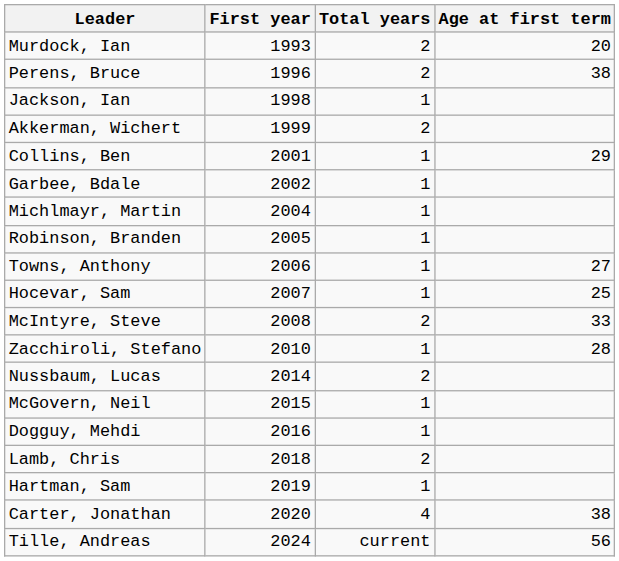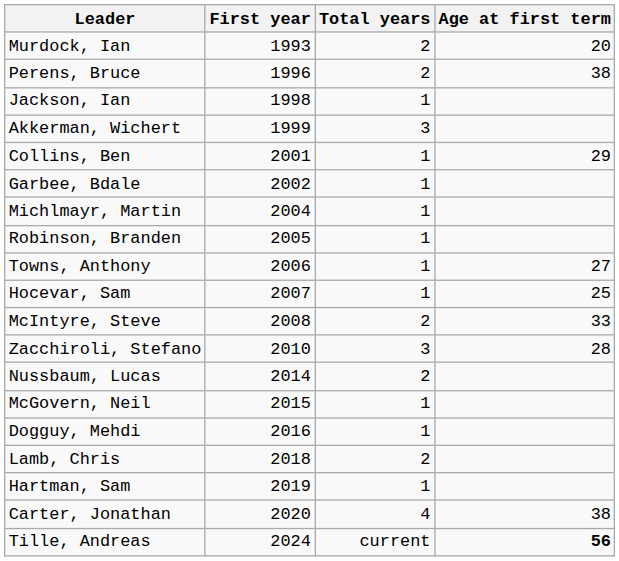Akkerman, Wichert | Total years: 2 -> 3
Zacchiroli, Stefano | Total years: 1 -> 3
Tille, Andreas | Age at first term: normal -> bold
